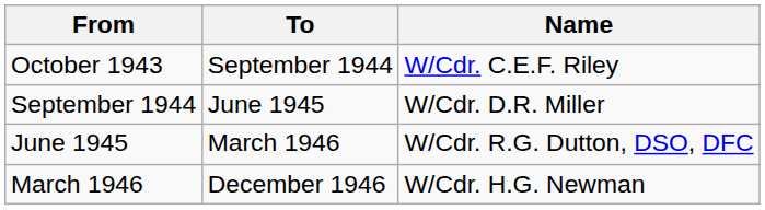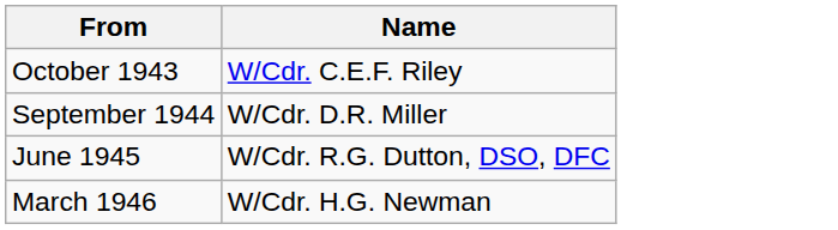- column: To | September 1944 | June 1945 | March 1946 | December 1946
